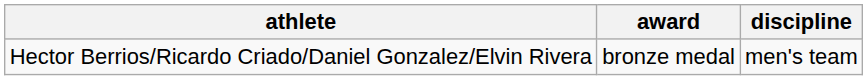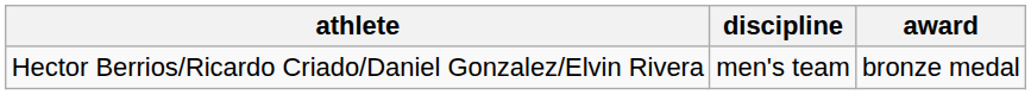columns swapped: discipline <-> award
